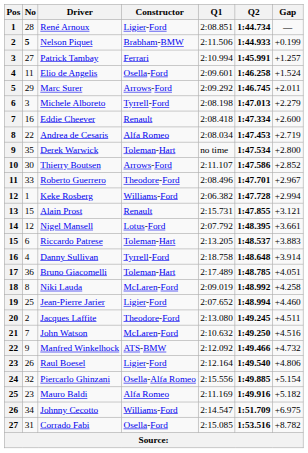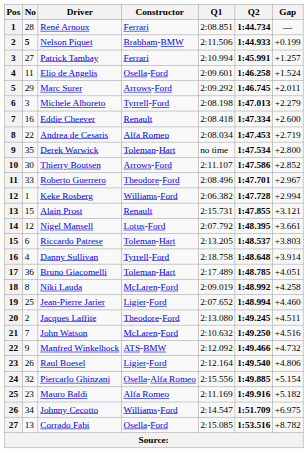René Arnoux | Constructor: Ligier-Ford -> Ferrari
Riccardo Patrese | Gap: +3.883 -> +3.803
Corrado Fabi | No: 31 -> 13
